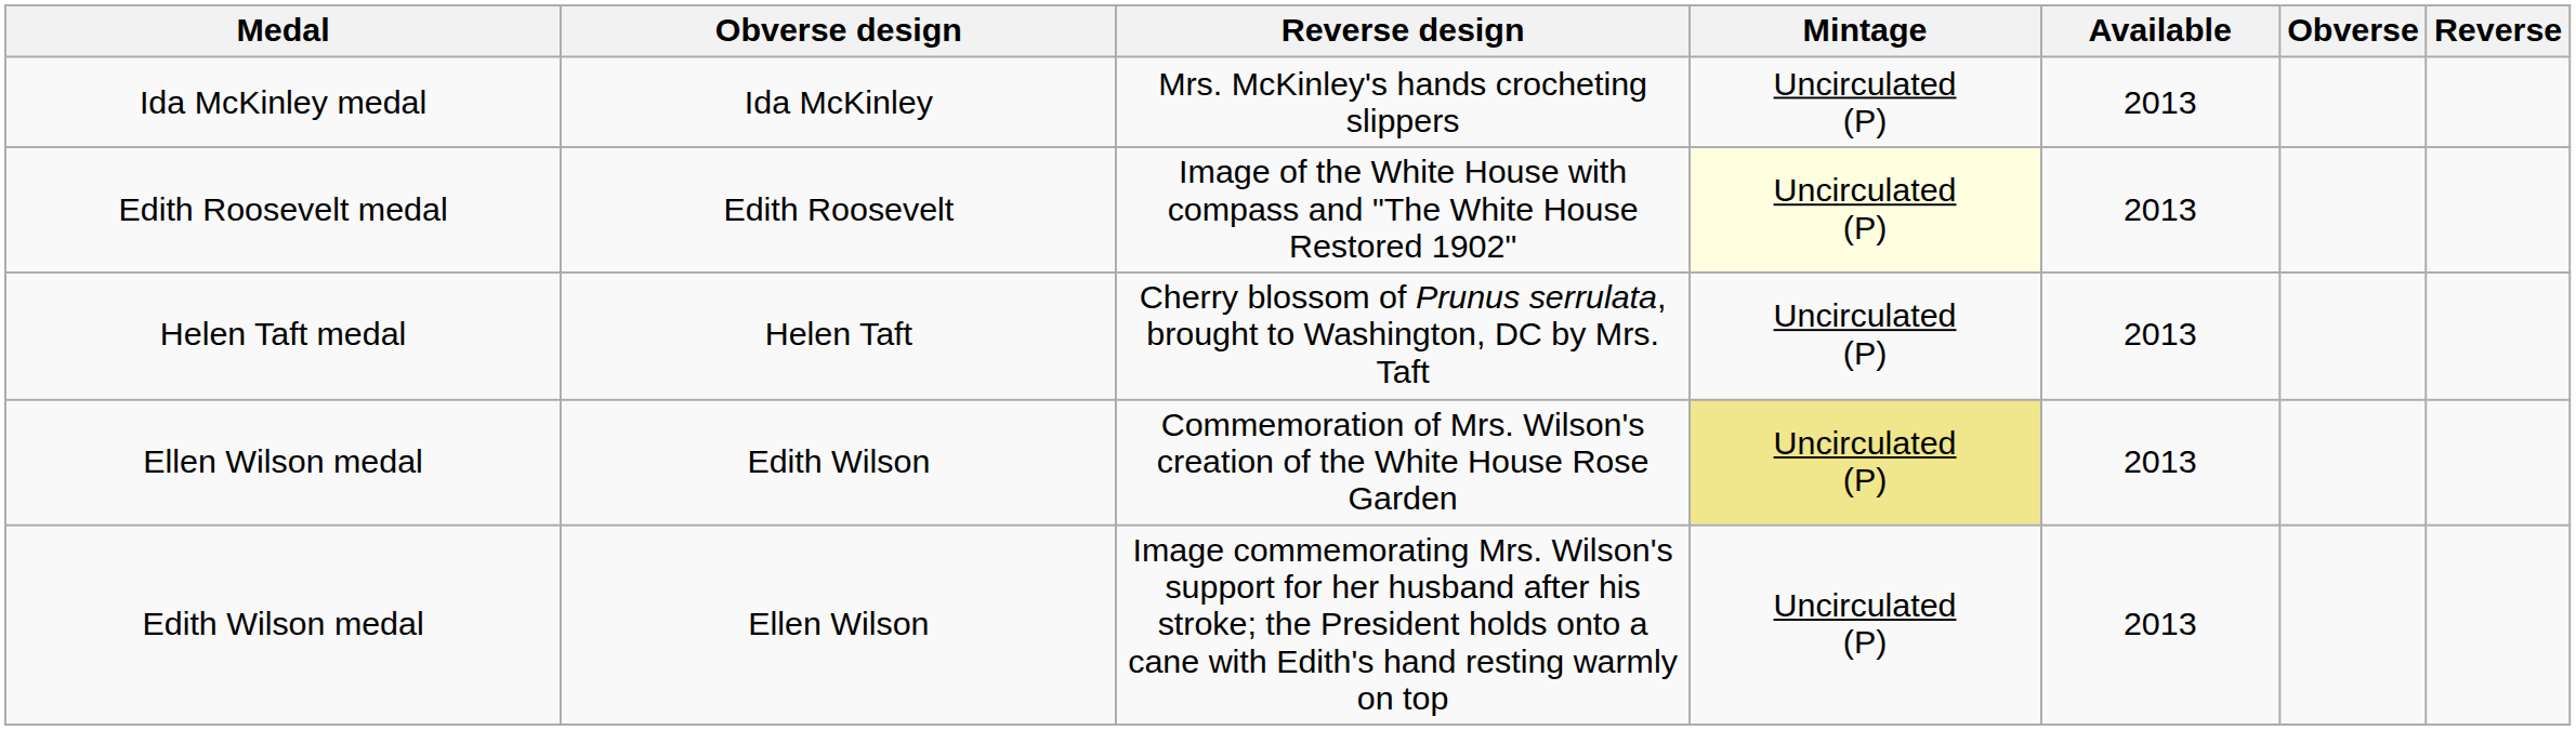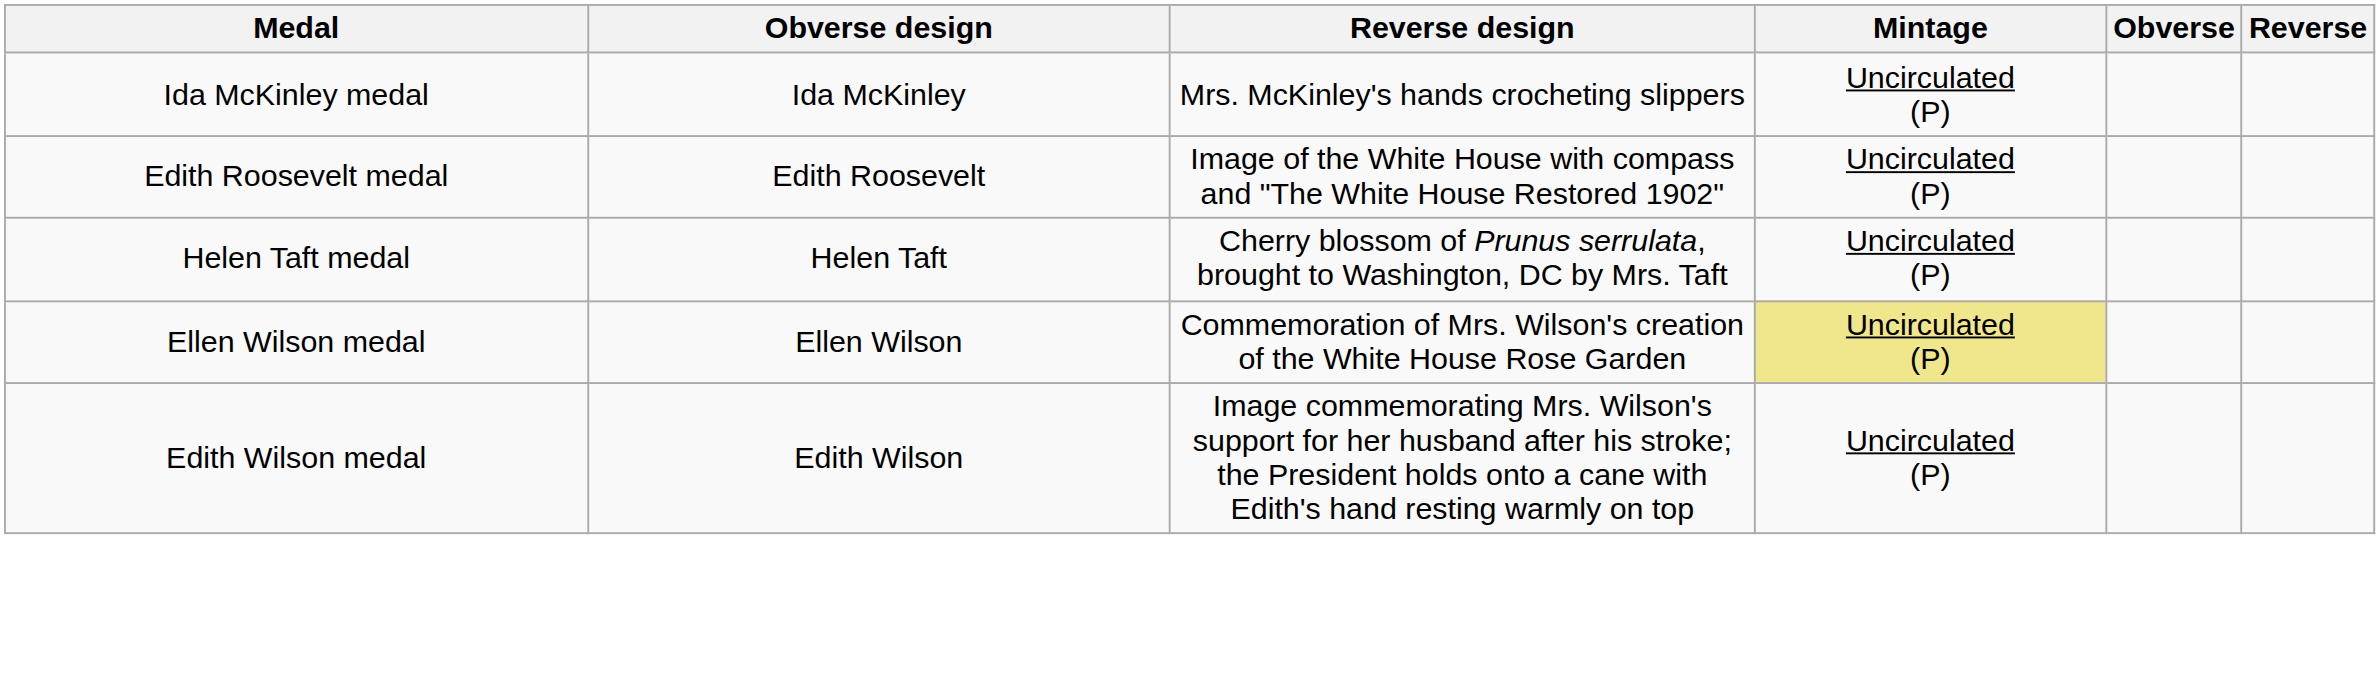- column: Available | 2013 | 2013 | 2013 | 2013 | 2013
Edith Roosevelt medal | Mintage: lightyellow background -> no background
Ellen Wilson medal | Obverse design: Edith Wilson -> Ellen Wilson
Edith Wilson medal | Obverse design: Ellen Wilson -> Edith Wilson
